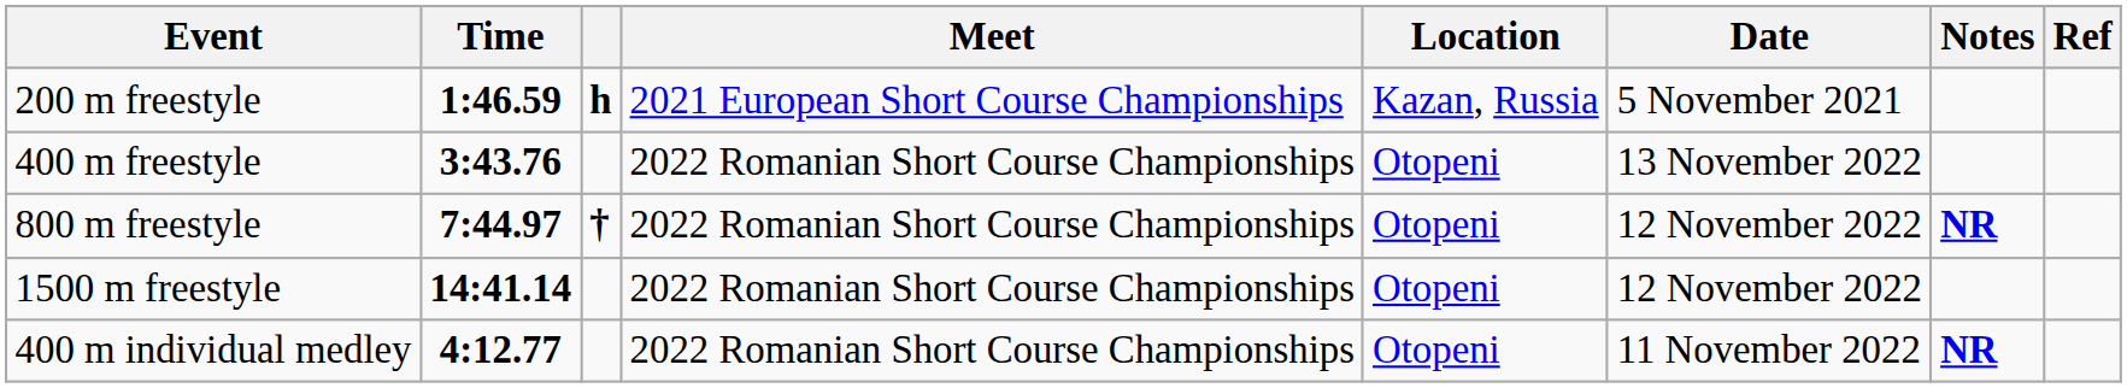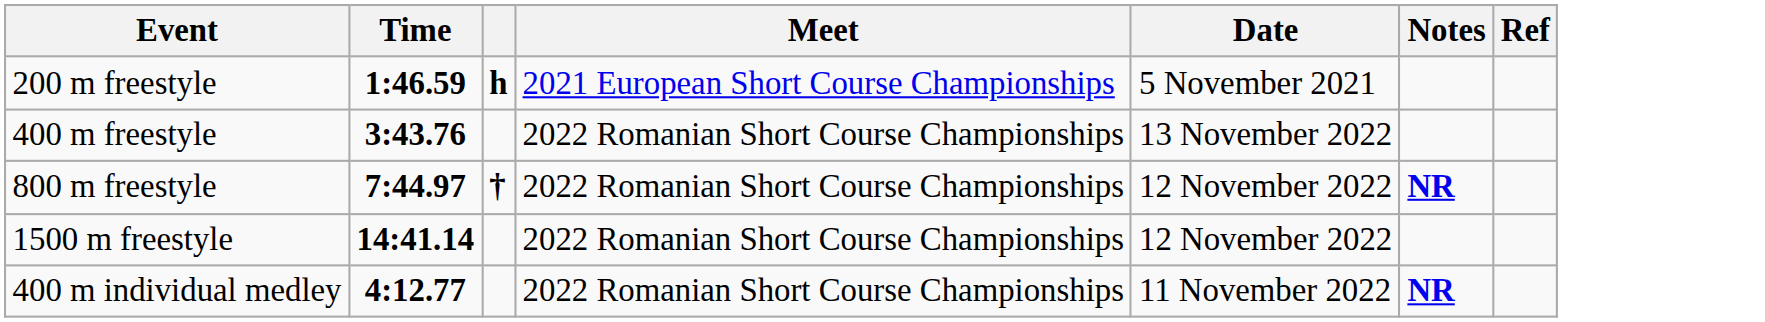- column: Location | Kazan, Russia | Otopeni | Otopeni | Otopeni | Otopeni
